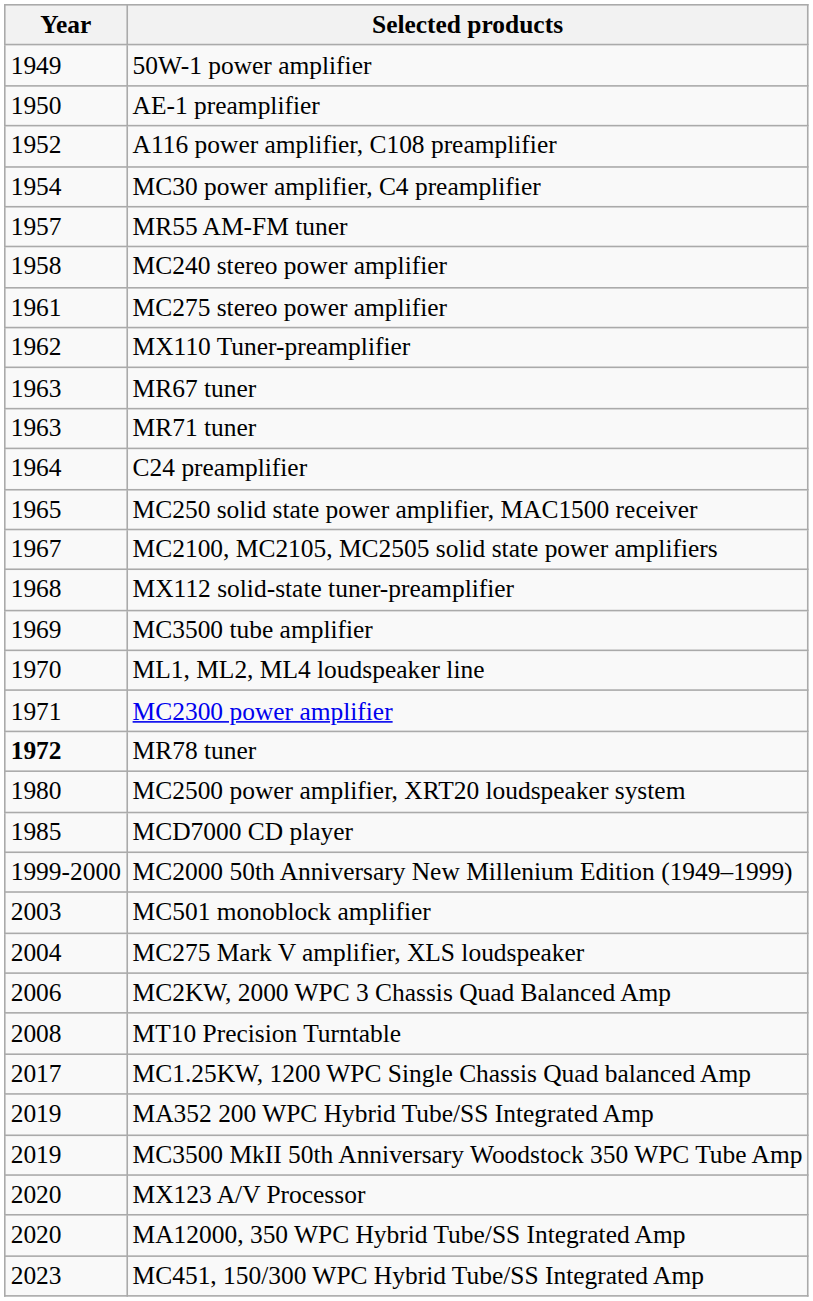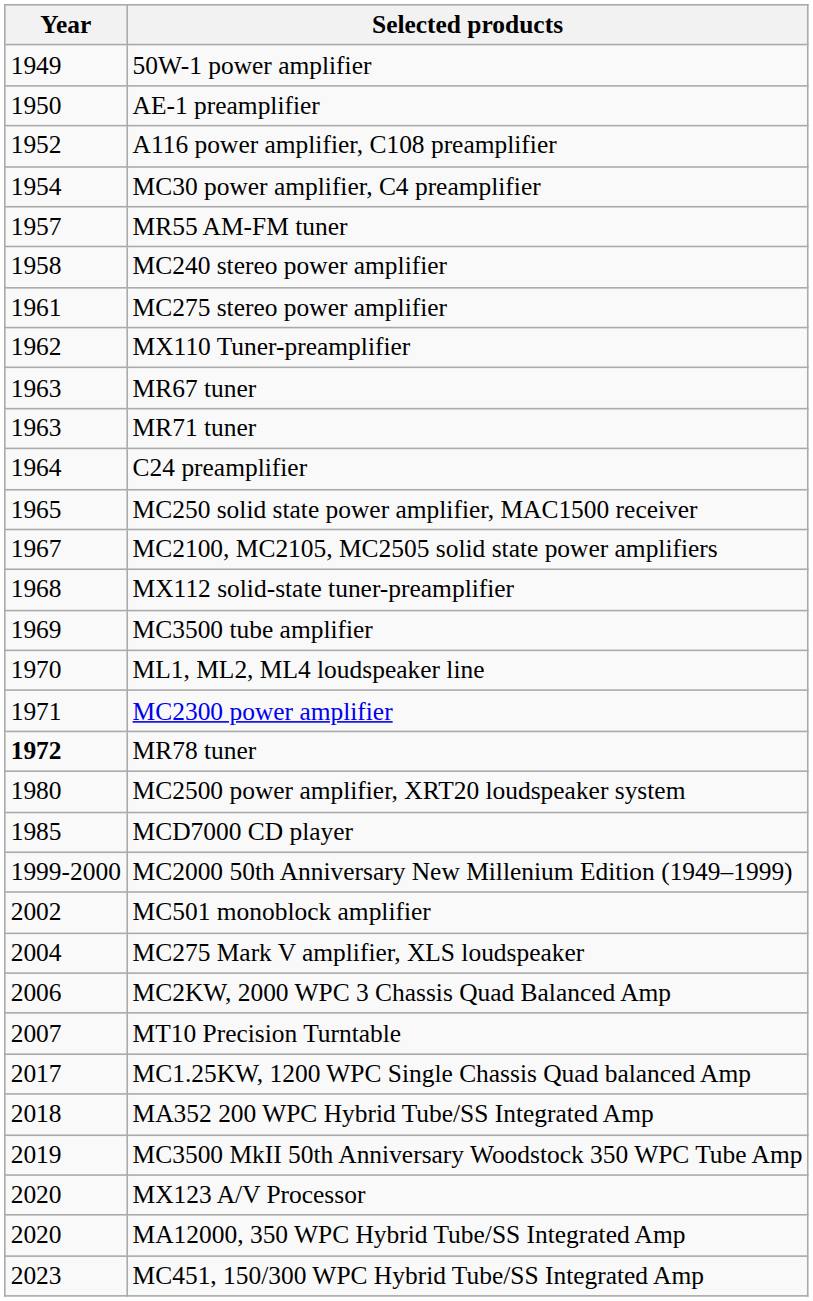MC501 monoblock amplifier | Year: 2003 -> 2002
MT10 Precision Turntable | Year: 2008 -> 2007
MA352 200 WPC Hybrid Tube/SS Integrated Amp | Year: 2019 -> 2018
